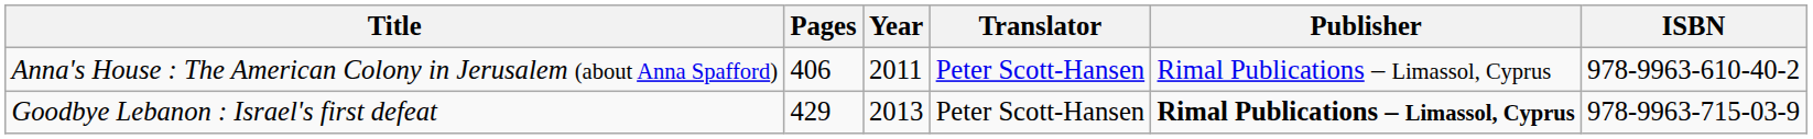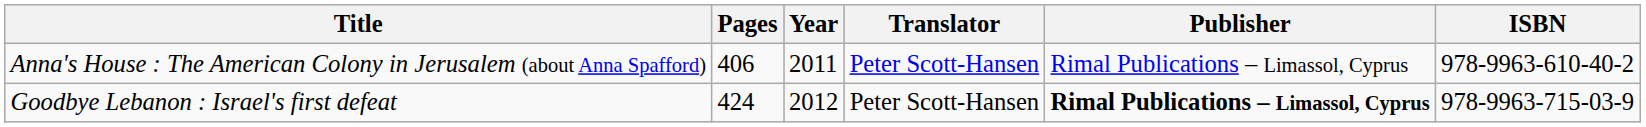Goodbye Lebanon : Israel's first defeat | Pages: 429 -> 424
Goodbye Lebanon : Israel's first defeat | Year: 2013 -> 2012
